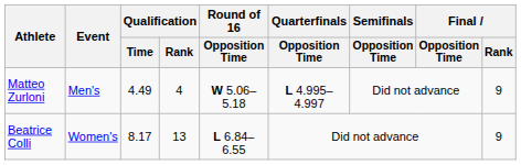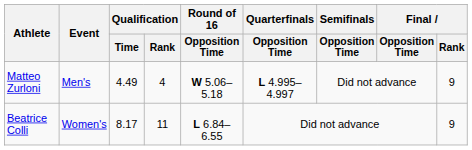Beatrice Colli | Qualification / Rank: 13 -> 11
